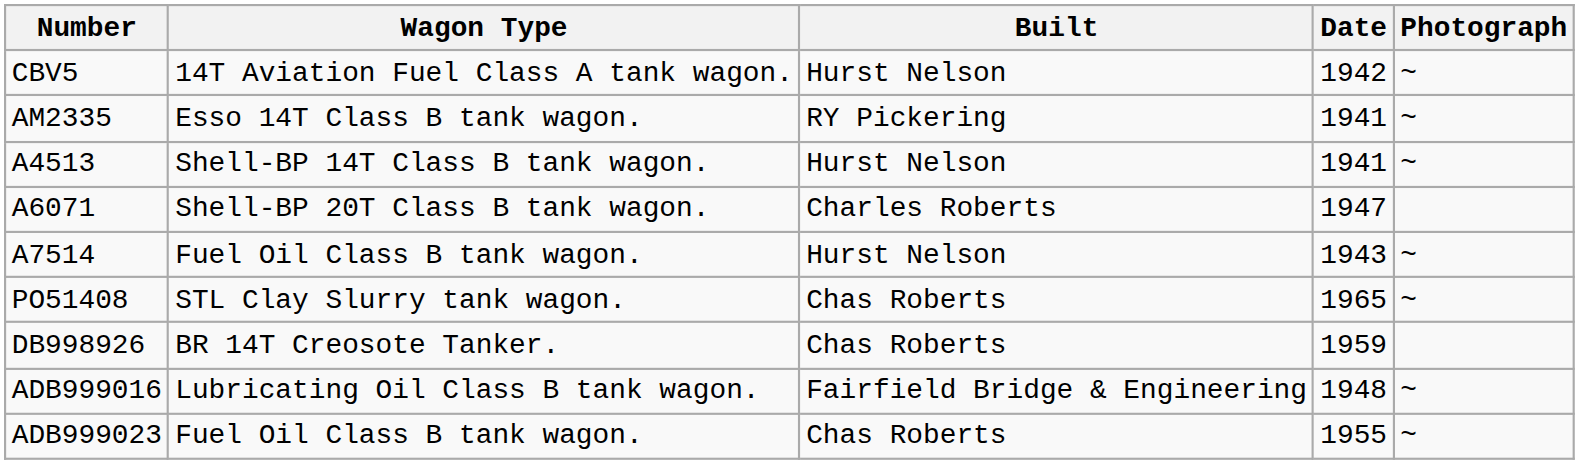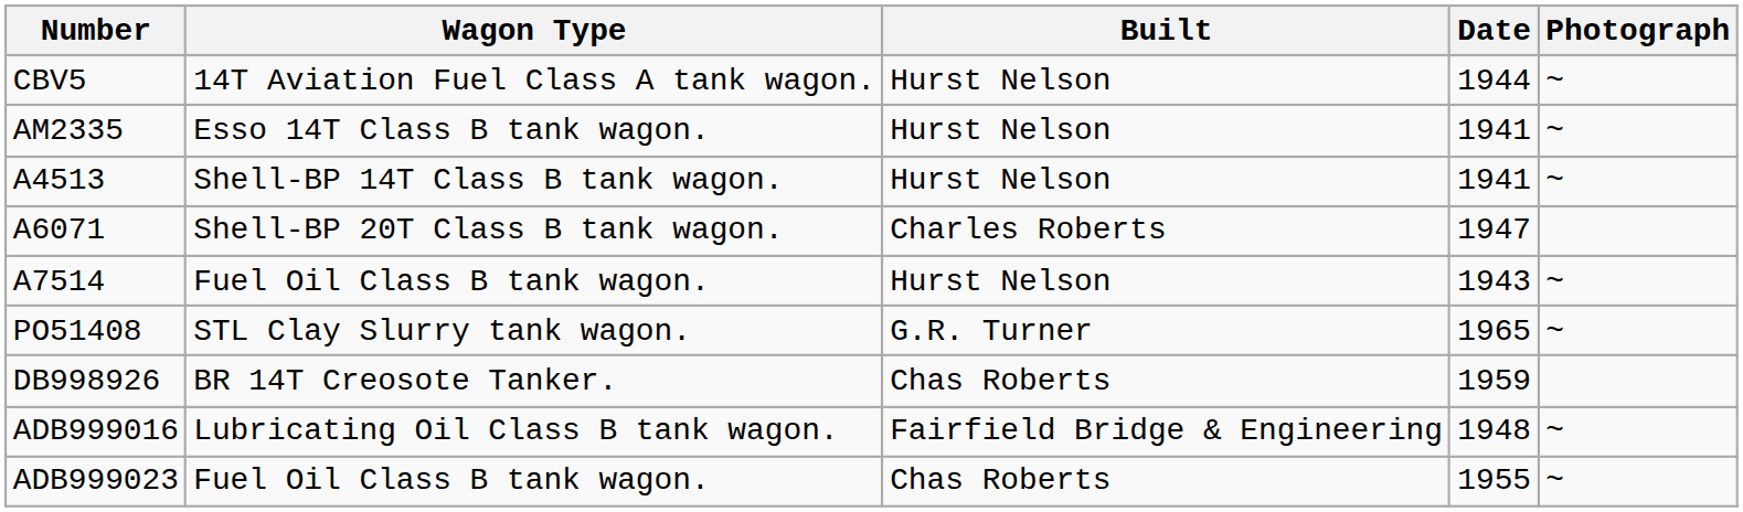CBV5 | Date: 1942 -> 1944
AM2335 | Built: RY Pickering -> Hurst Nelson
PO51408 | Built: Chas Roberts -> G.R. Turner
